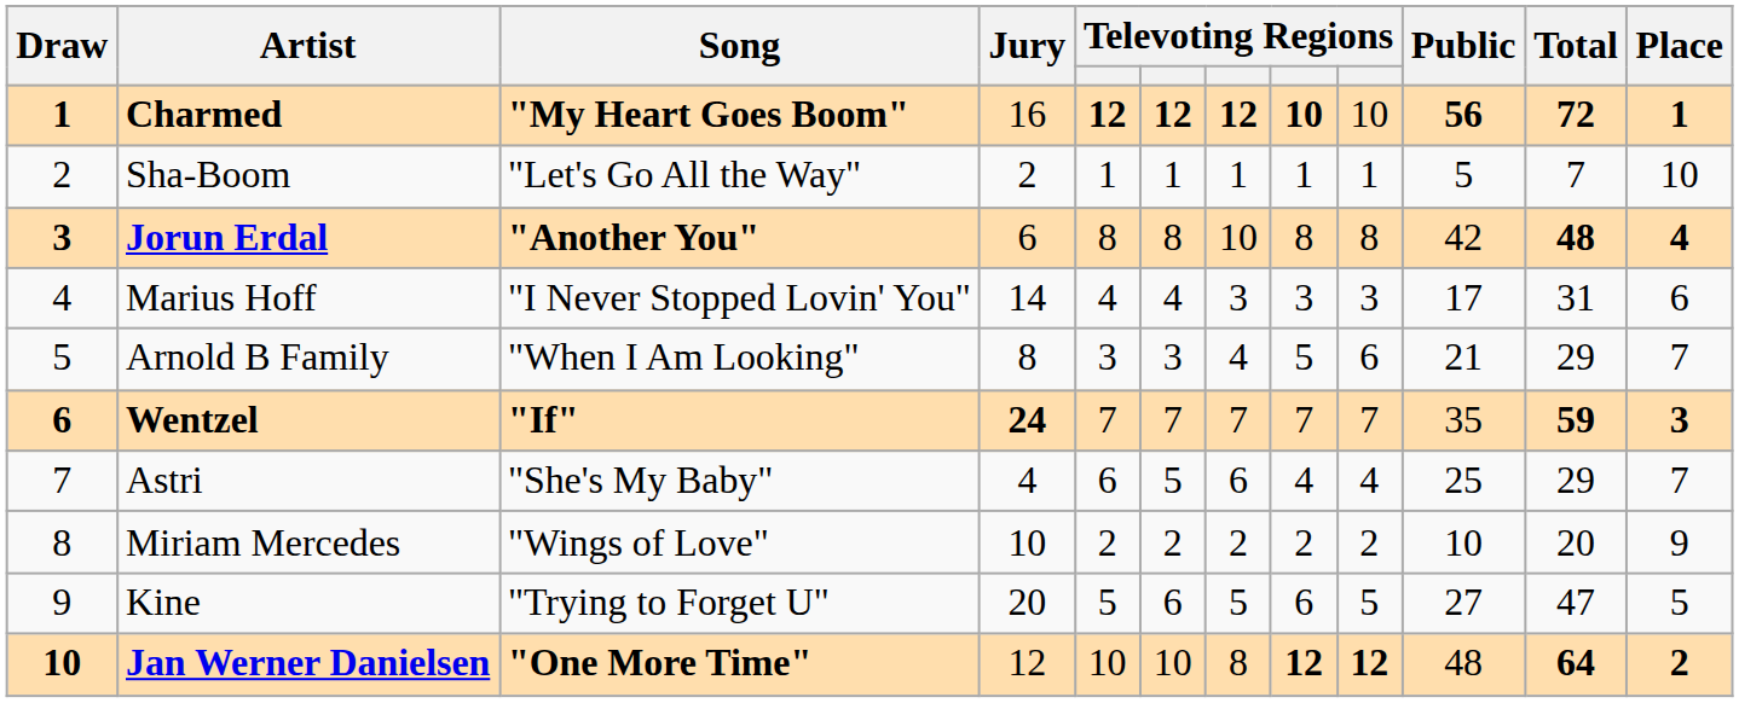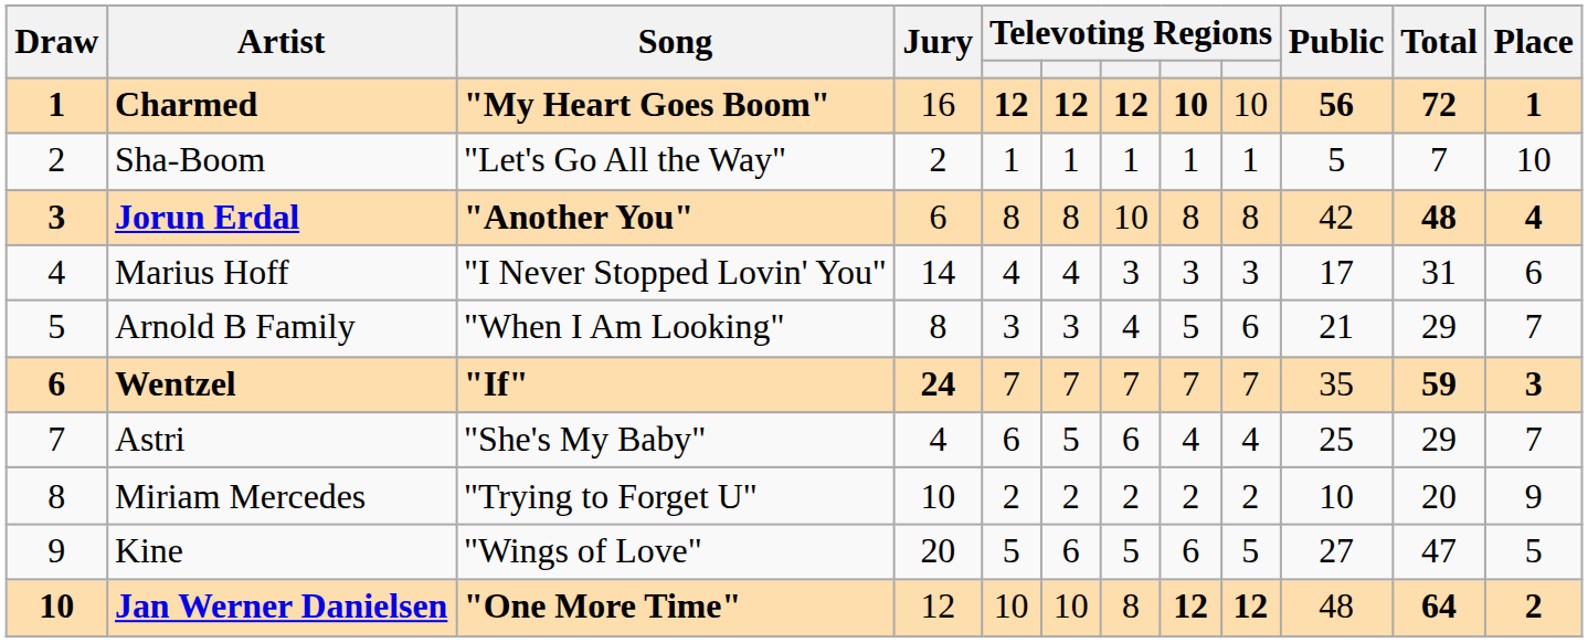Miriam Mercedes | Song: "Wings of Love" -> "Trying to Forget U"
Kine | Song: "Trying to Forget U" -> "Wings of Love"
